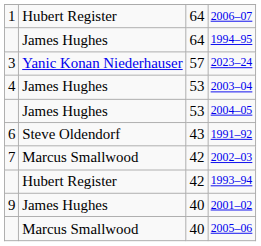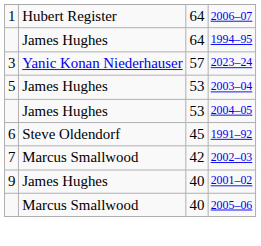2003–04 | column 1: 4 -> 5
1991–92 | column 3: 43 -> 45
- row: Hubert Register | 42 | 1993–94
